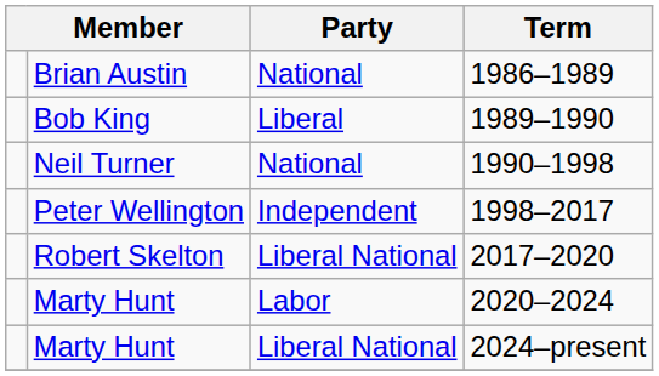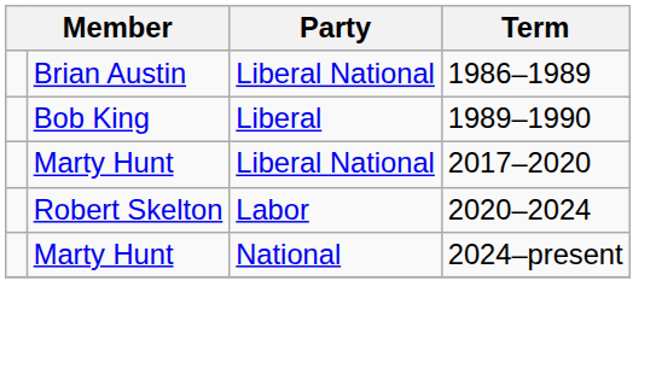1986–1989 | Party: National -> Liberal National
- row: Neil Turner | National | 1990–1998
- row: Peter Wellington | Independent | 1998–2017
2017–2020 | column 2: Robert Skelton -> Marty Hunt
2020–2024 | column 2: Marty Hunt -> Robert Skelton
2024–present | Party: Liberal National -> National
